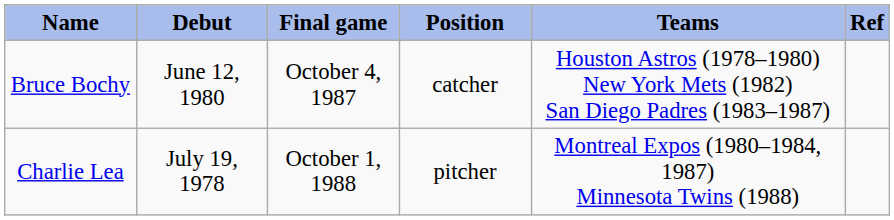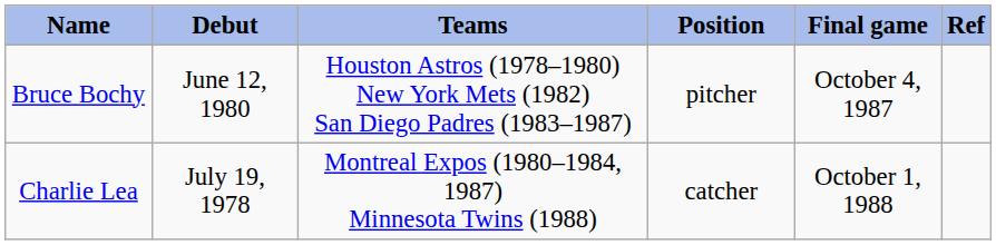columns swapped: Final game <-> Teams
Bruce Bochy | Position: catcher -> pitcher
Charlie Lea | Position: pitcher -> catcher
